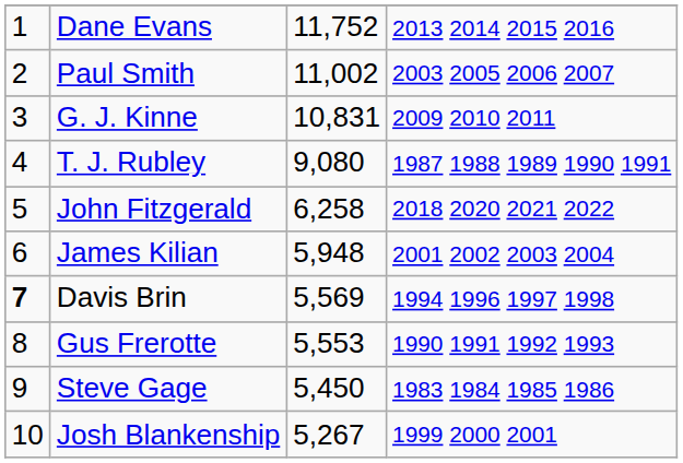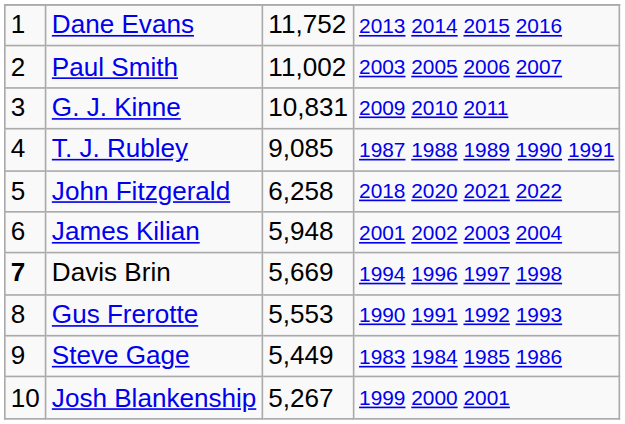T. J. Rubley | column 3: 9,080 -> 9,085
Davis Brin | column 3: 5,569 -> 5,669
Steve Gage | column 3: 5,450 -> 5,449
